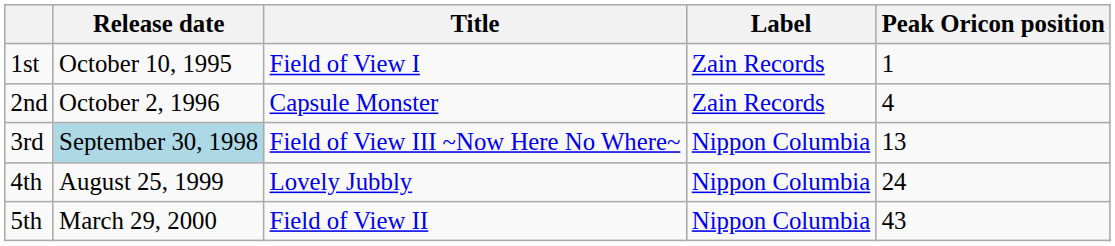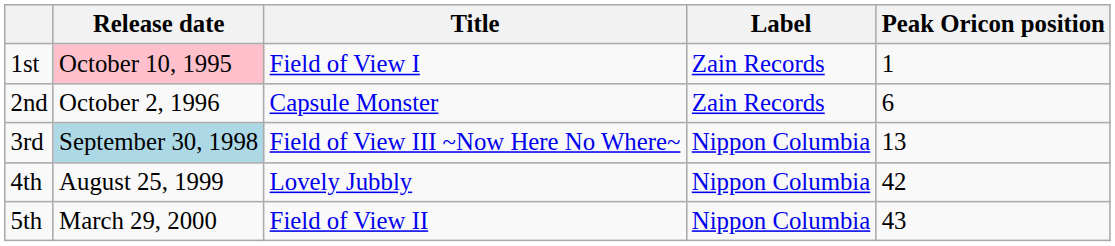1st | Release date: no background -> pink background
2nd | Peak Oricon position: 4 -> 6
4th | Peak Oricon position: 24 -> 42
